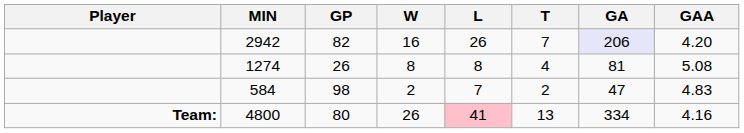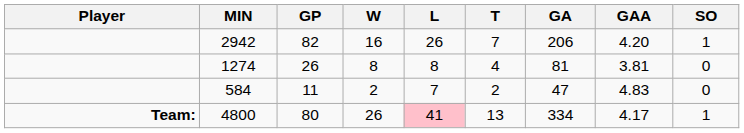+ column: SO | 1 | 0 | 0 | 1
2942 | GA: lavender background -> no background
1274 | GAA: 5.08 -> 3.81
584 | GP: 98 -> 11
4800 | GAA: 4.16 -> 4.17
